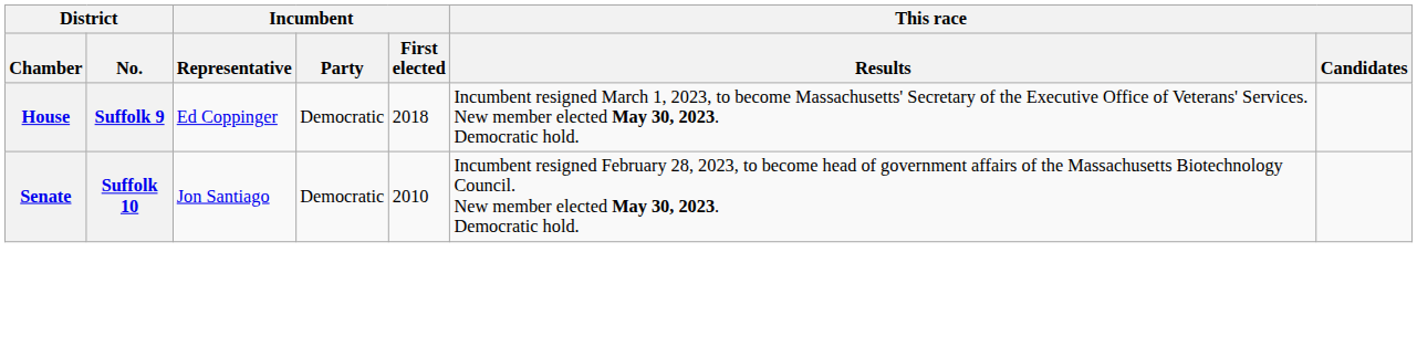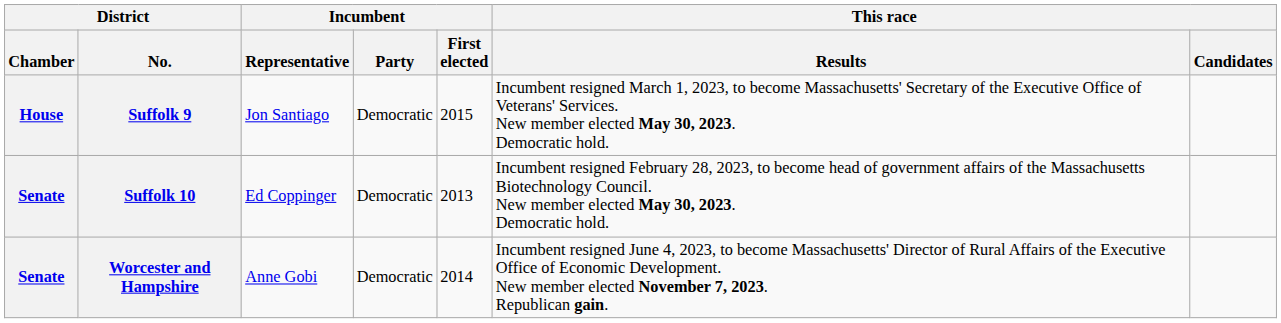Suffolk 9 | Incumbent / Representative: Ed Coppinger -> Jon Santiago
Suffolk 9 | Incumbent / First elected: 2018 -> 2015
Suffolk 10 | Incumbent / Representative: Jon Santiago -> Ed Coppinger
Suffolk 10 | Incumbent / First elected: 2010 -> 2013
+ row: Senate | Worcester and Hampshire | Anne Gobi | Democratic | 2014 | Incumbent resigned June 4, 2023, to become Massachusetts' Director of Rural Affairs of the Executive Office of Economic Development. New member elected November 7, 2023. Republican gain.
